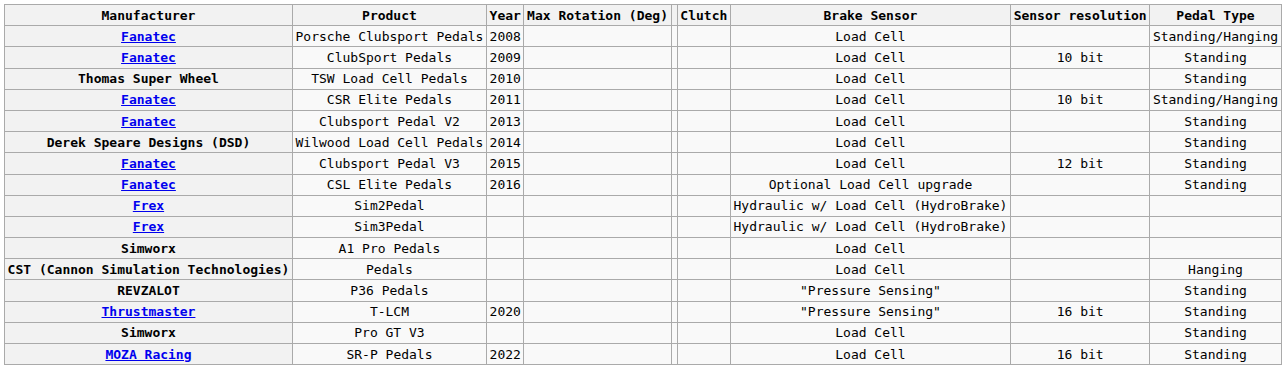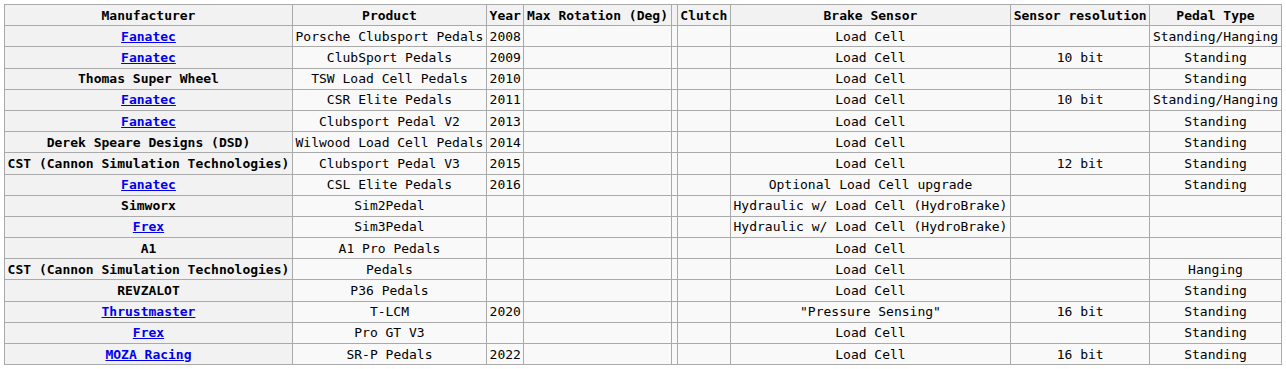Clubsport Pedal V3 | Manufacturer: Fanatec -> CST (Cannon Simulation Technologies)
Sim2Pedal | Manufacturer: Frex -> Simworx
A1 Pro Pedals | Manufacturer: Simworx -> A1
P36 Pedals | Brake Sensor: "Pressure Sensing" -> Load Cell
Pro GT V3 | Manufacturer: Simworx -> Frex
